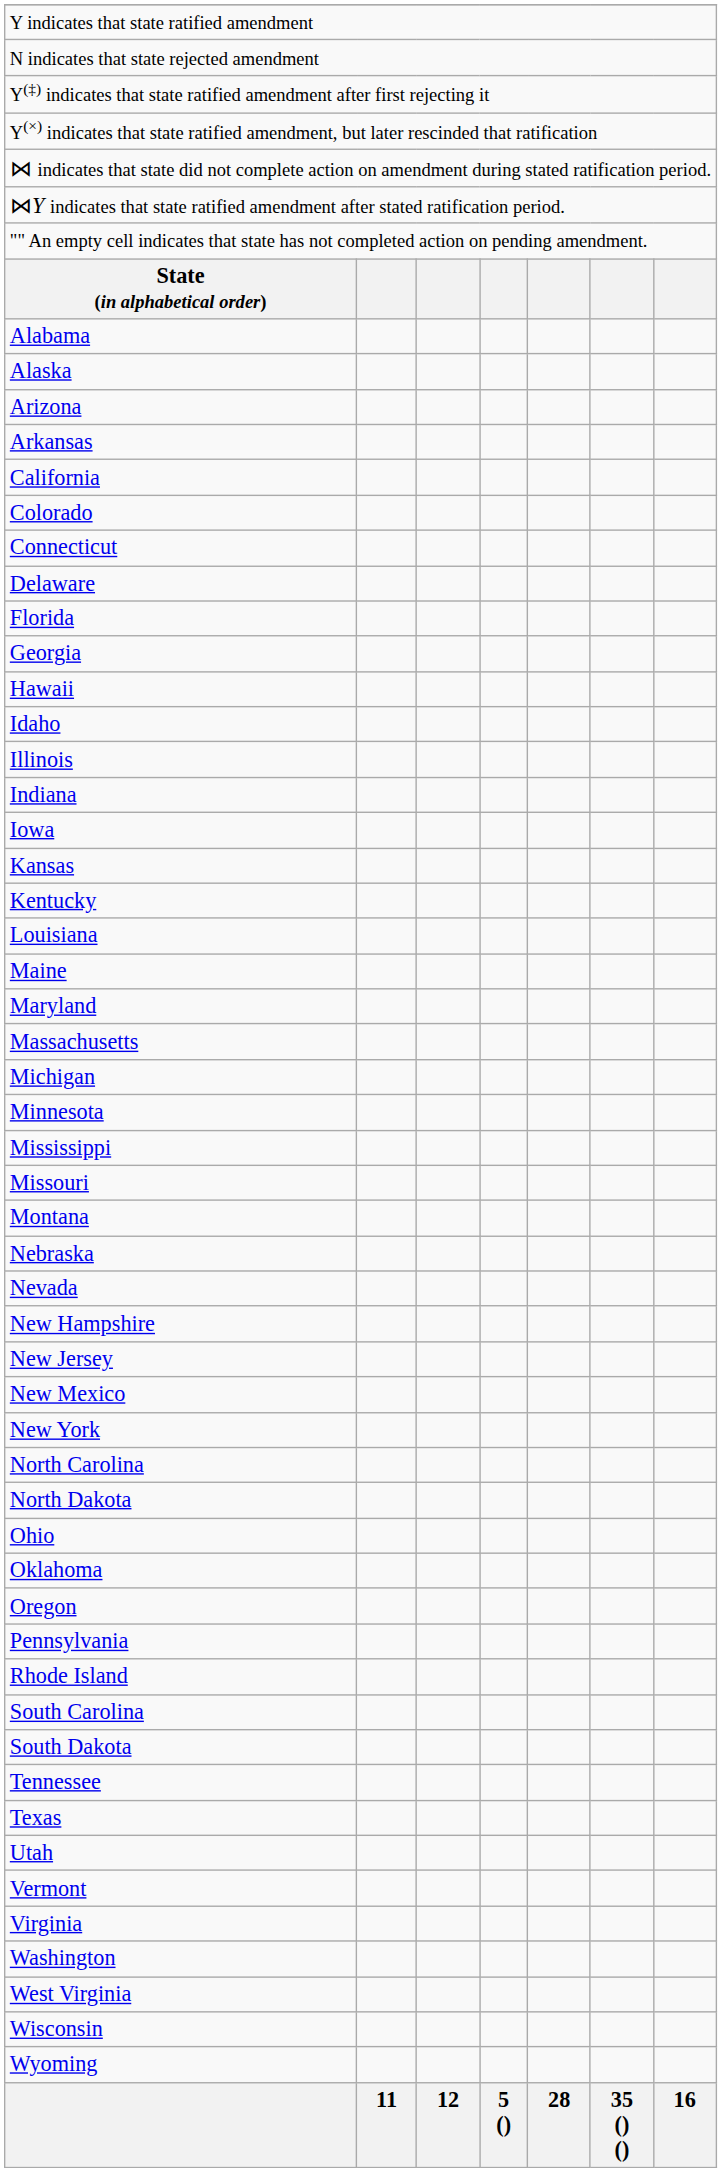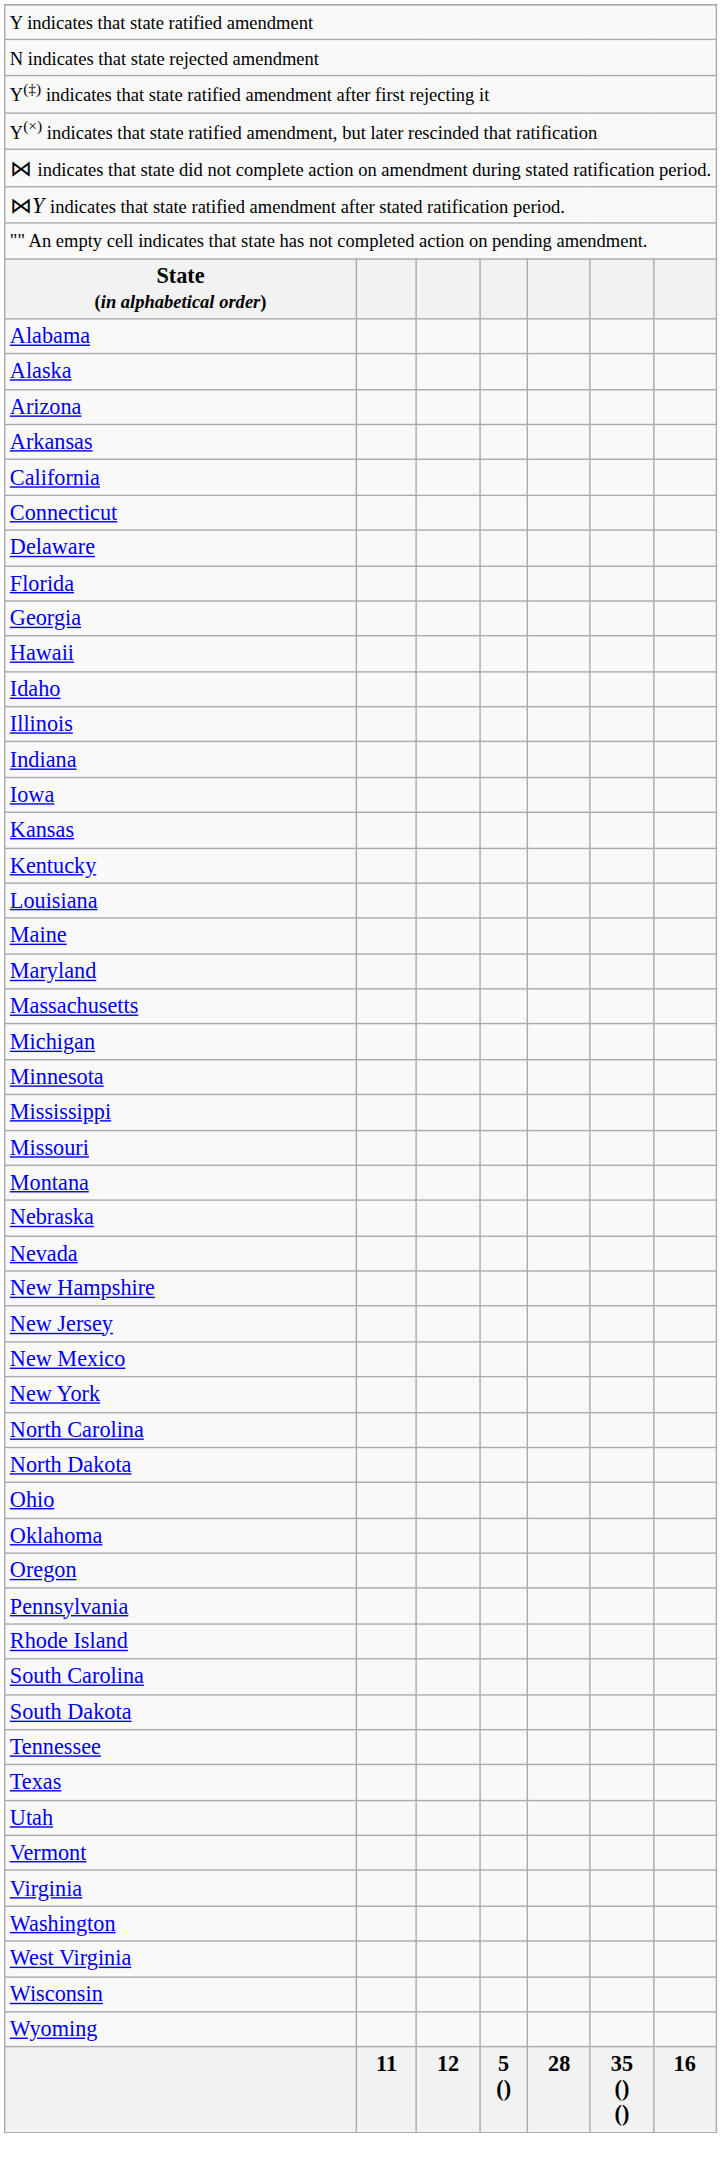- row: Colorado
